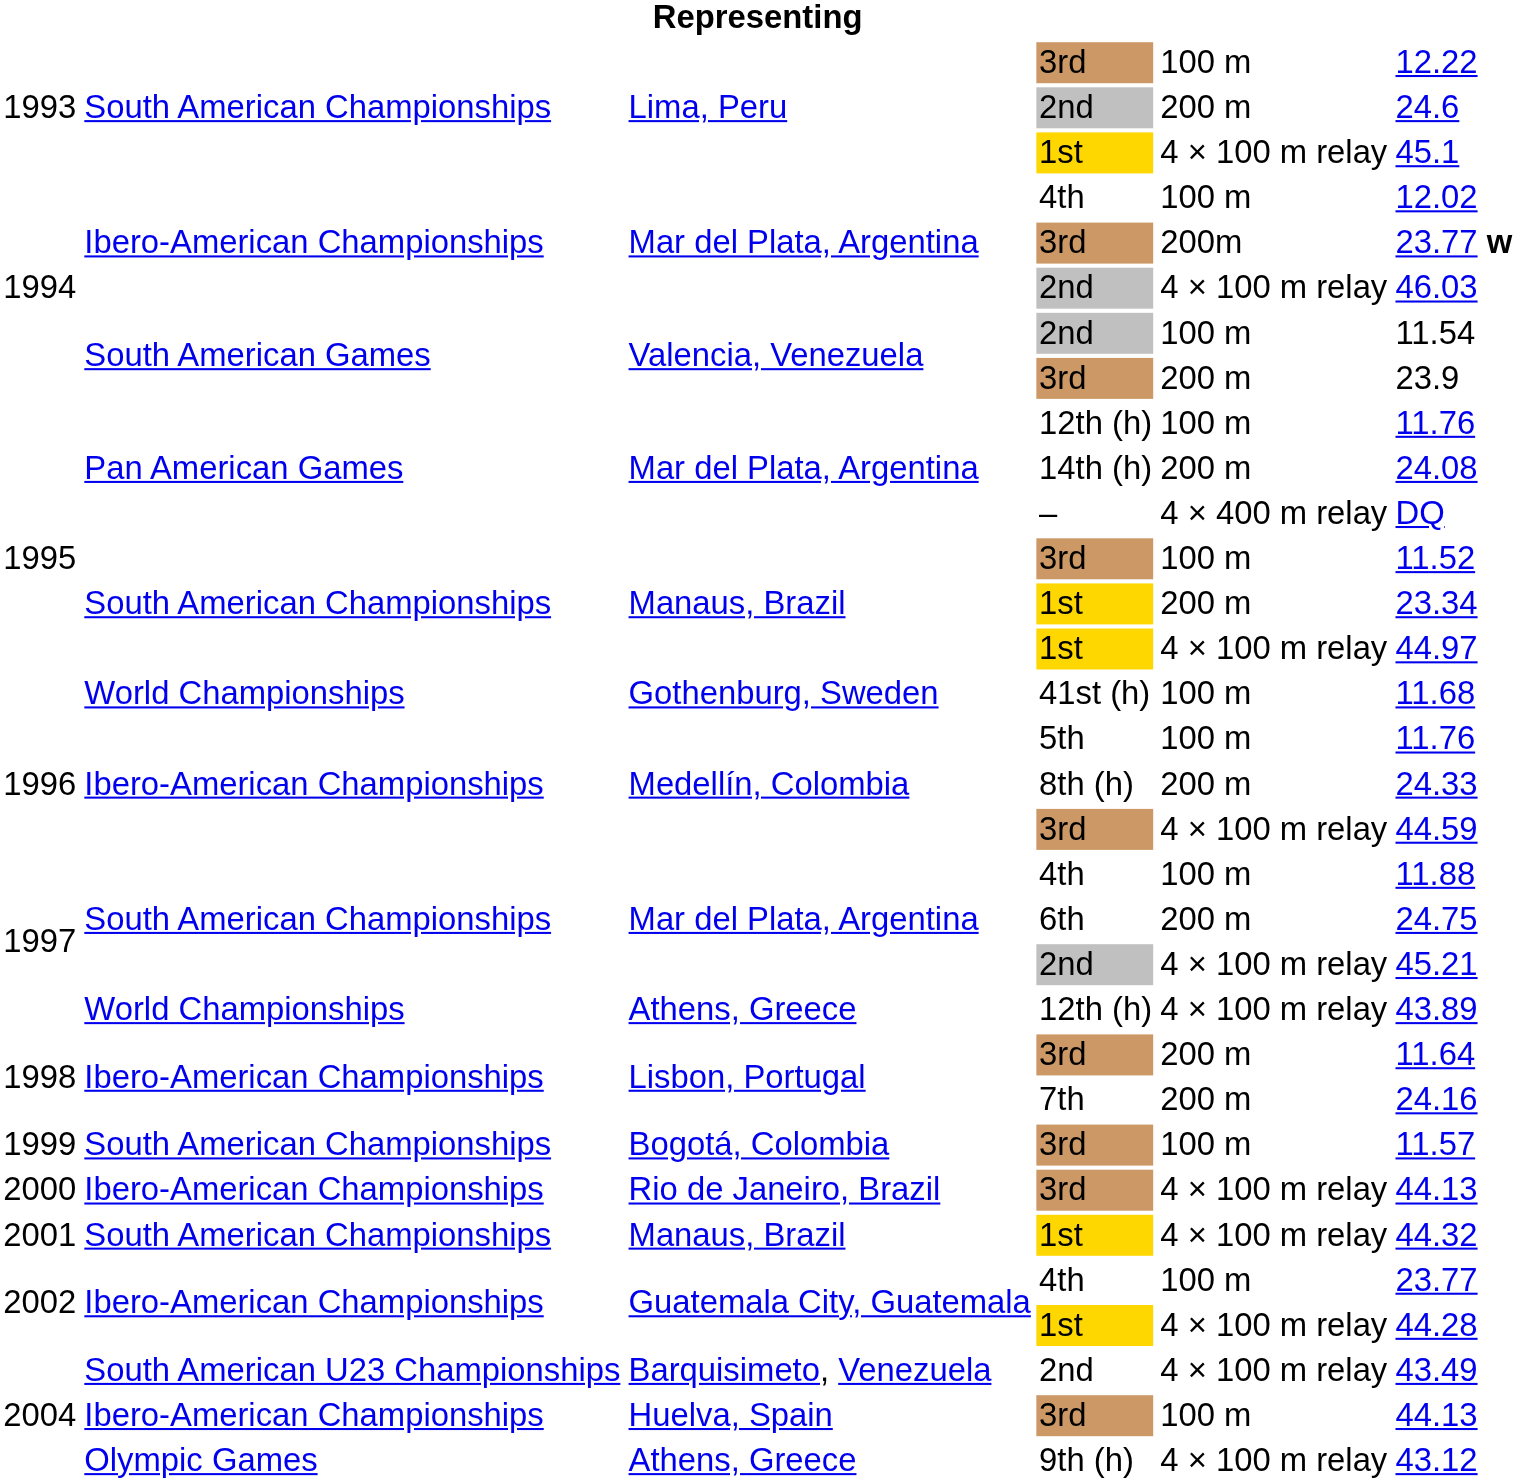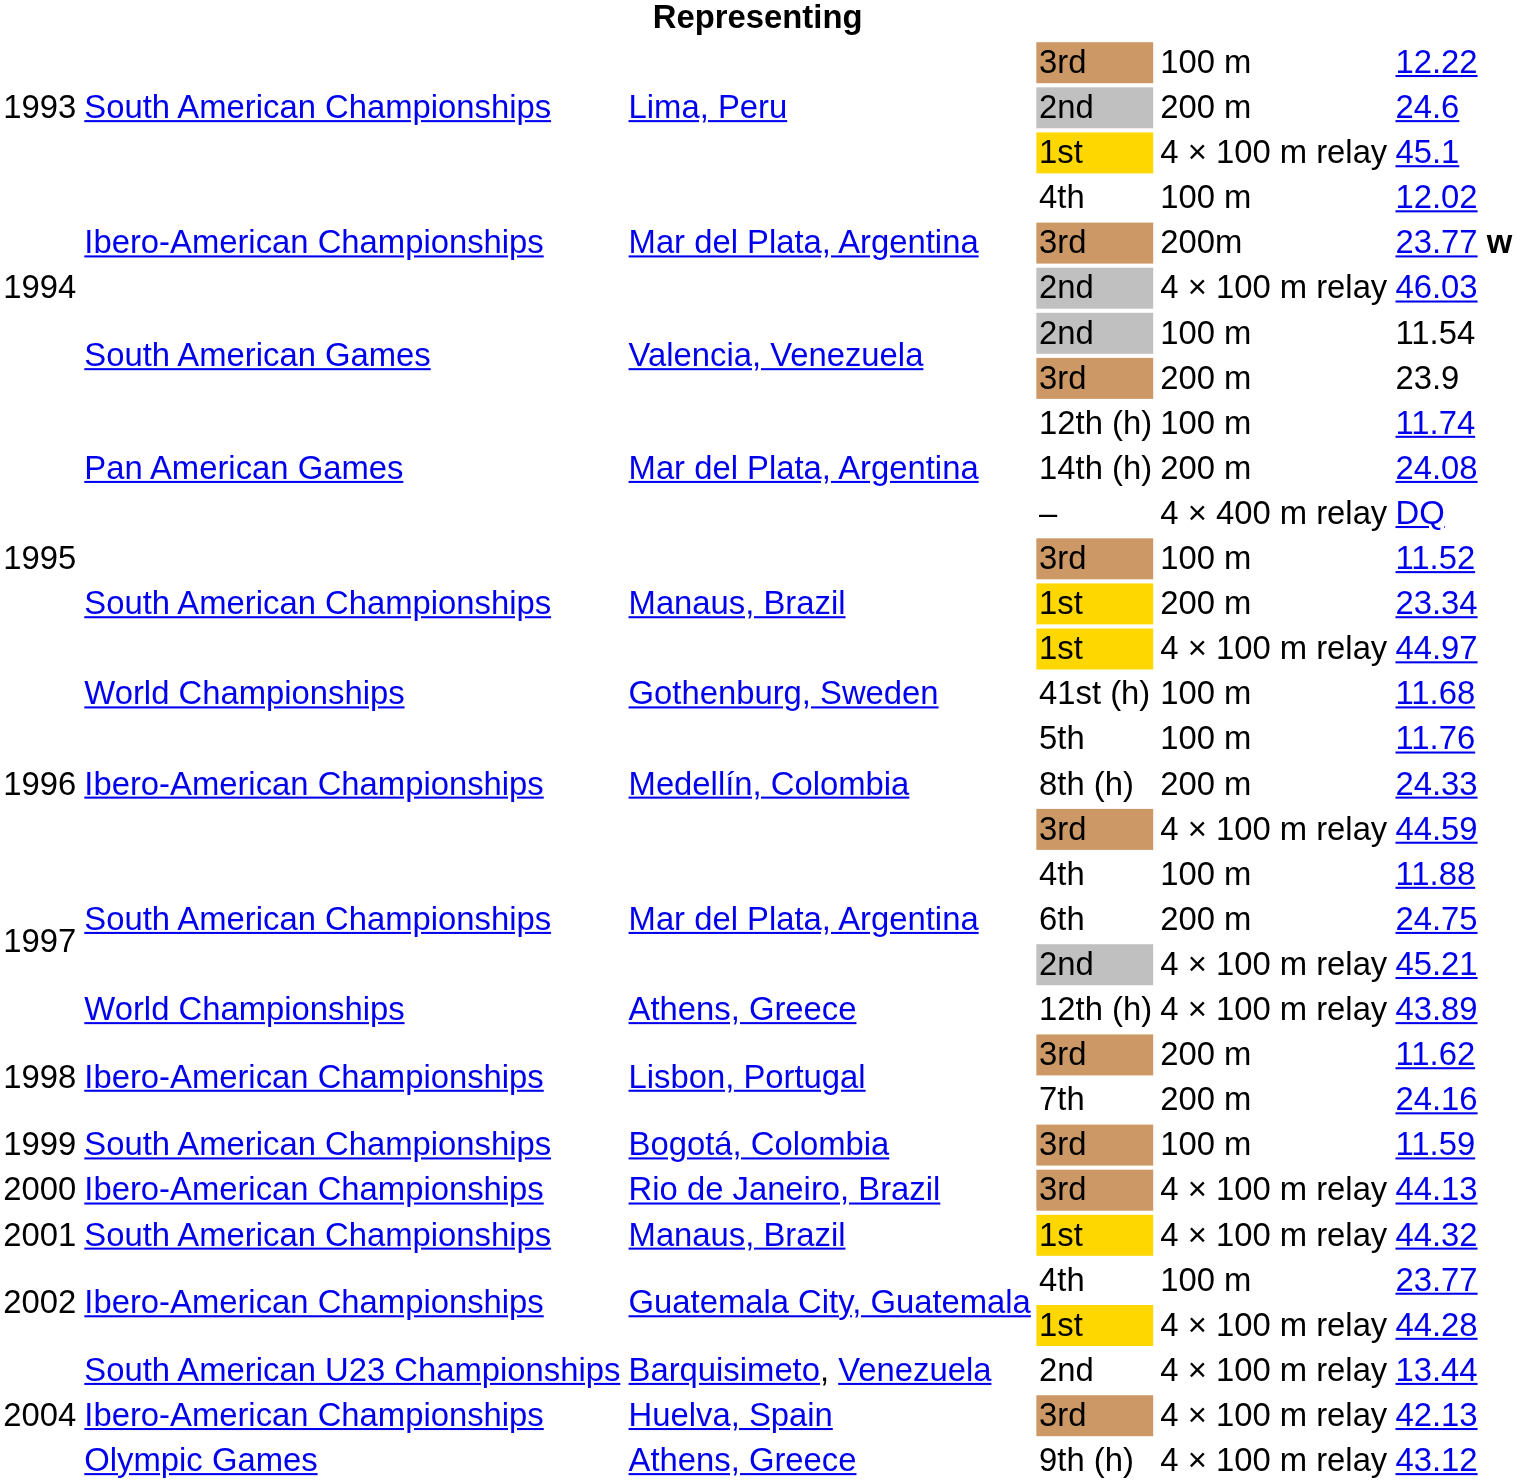Mar del Plata, Argentina / 12th (h) | column 6: 11.76 -> 11.74
Lisbon, Portugal / 3rd | column 6: 11.64 -> 11.62
Bogotá, Colombia | column 6: 11.57 -> 11.59
Barquisimeto, Venezuela | column 6: 43.49 -> 13.44
Huelva, Spain | column 5: 100 m -> 4 × 100 m relay
Huelva, Spain | column 6: 44.13 -> 42.13
